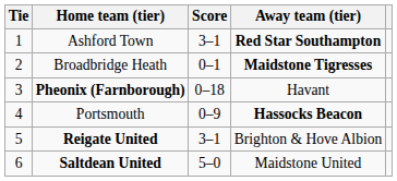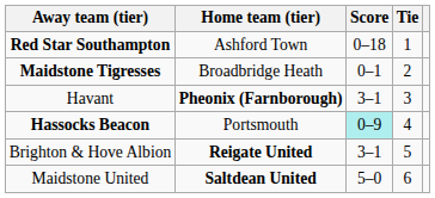columns swapped: Tie <-> Away team (tier)
Ashford Town | Score: 3–1 -> 0–18
Pheonix (Farnborough) | Score: 0–18 -> 3–1
Portsmouth | Score: no background -> paleturquoise background
